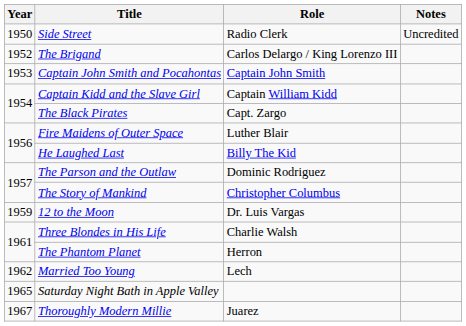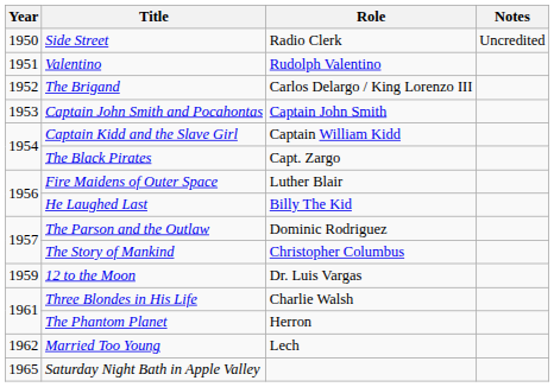+ row: 1951 | Valentino | Rudolph Valentino
- row: 1967 | Thoroughly Modern Millie | Juarez
